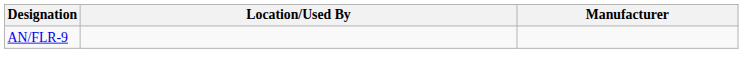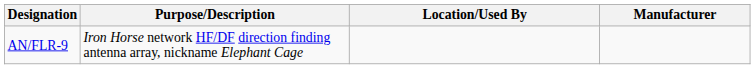+ column: Purpose/Description | Iron Horse network HF/DF direction finding antenna array, nickname Elephant Cage
